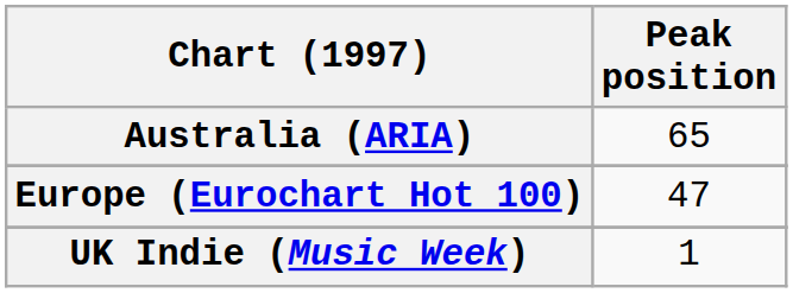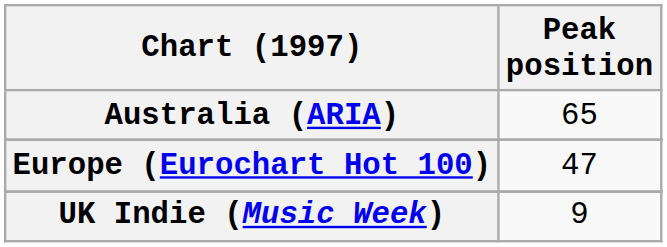UK Indie (Music Week) | Peak position: 1 -> 9
